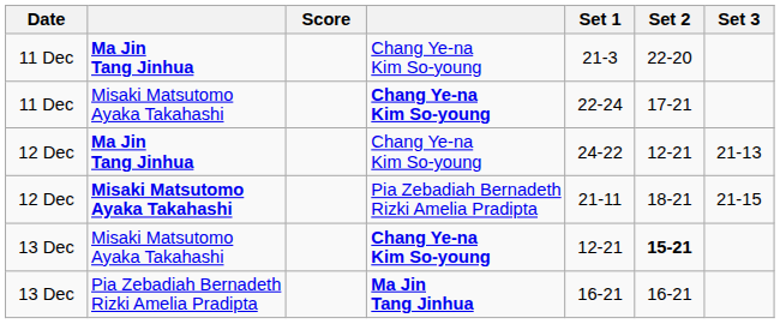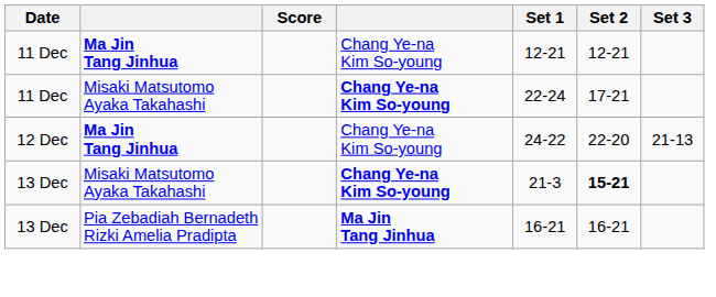11 Dec / Ma Jin Tang Jinhua | Set 1: 21-3 -> 12-21
11 Dec / Ma Jin Tang Jinhua | Set 2: 22-20 -> 12-21
12 Dec / Ma Jin Tang Jinhua | Set 2: 12-21 -> 22-20
- row: 12 Dec | Misaki Matsutomo Ayaka Takahashi | Pia Zebadiah Bernadeth Rizki Amelia Pradipta | 21-11 | 18-21 | 21-15
13 Dec / Misaki Matsutomo Ayaka Takahashi | Set 1: 12-21 -> 21-3
